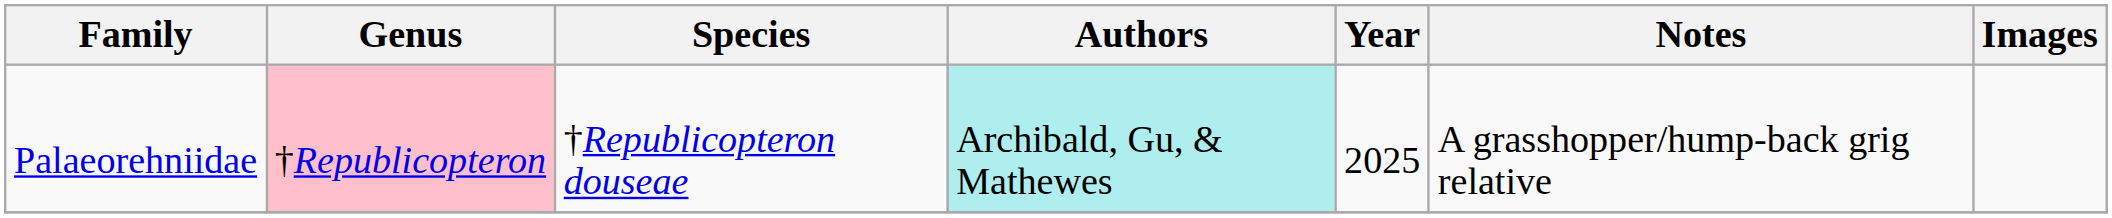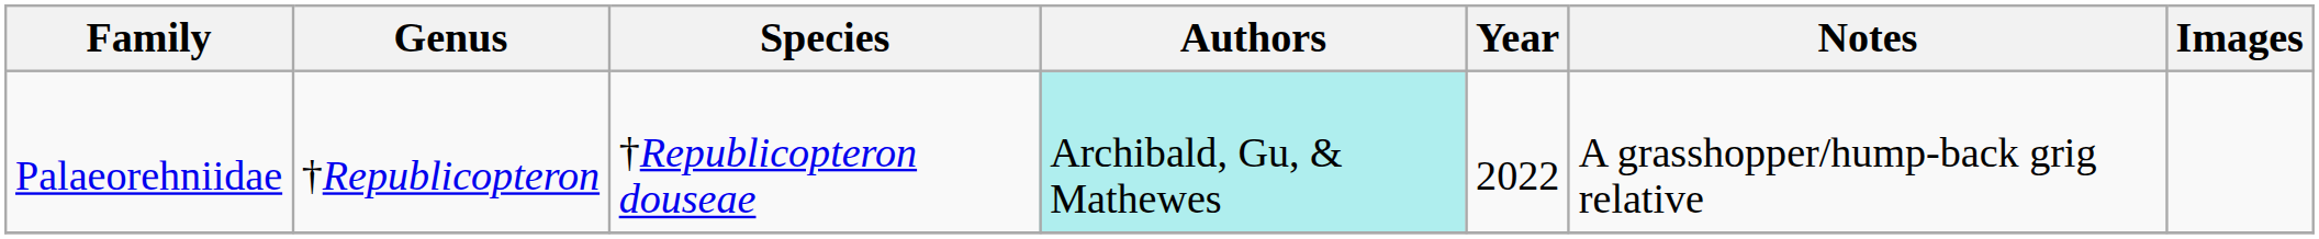Palaeorehniidae | Genus: pink background -> no background
Palaeorehniidae | Year: 2025 -> 2022
